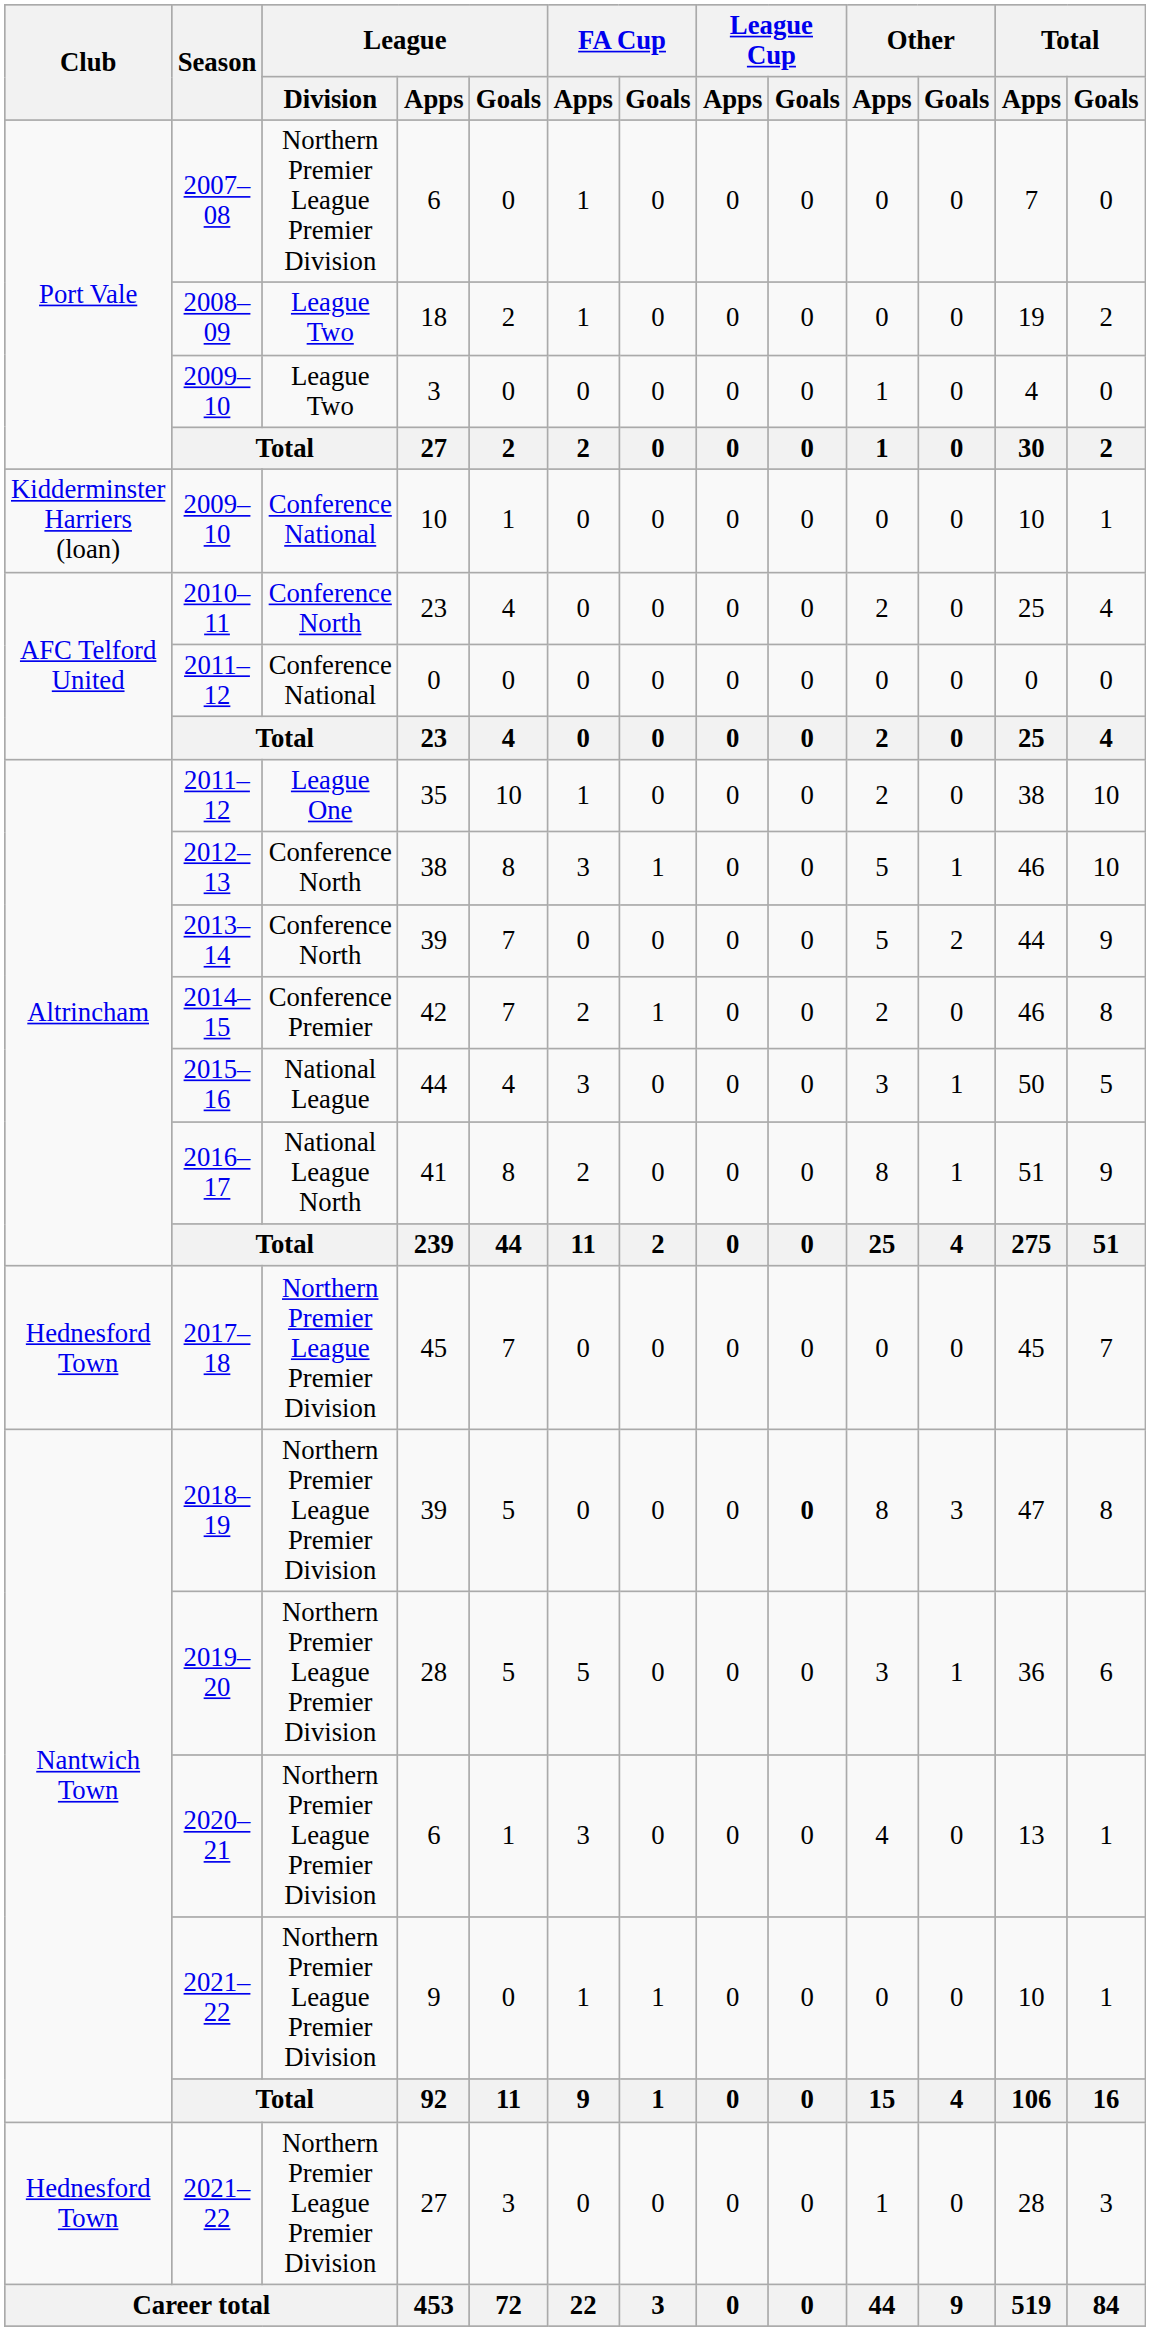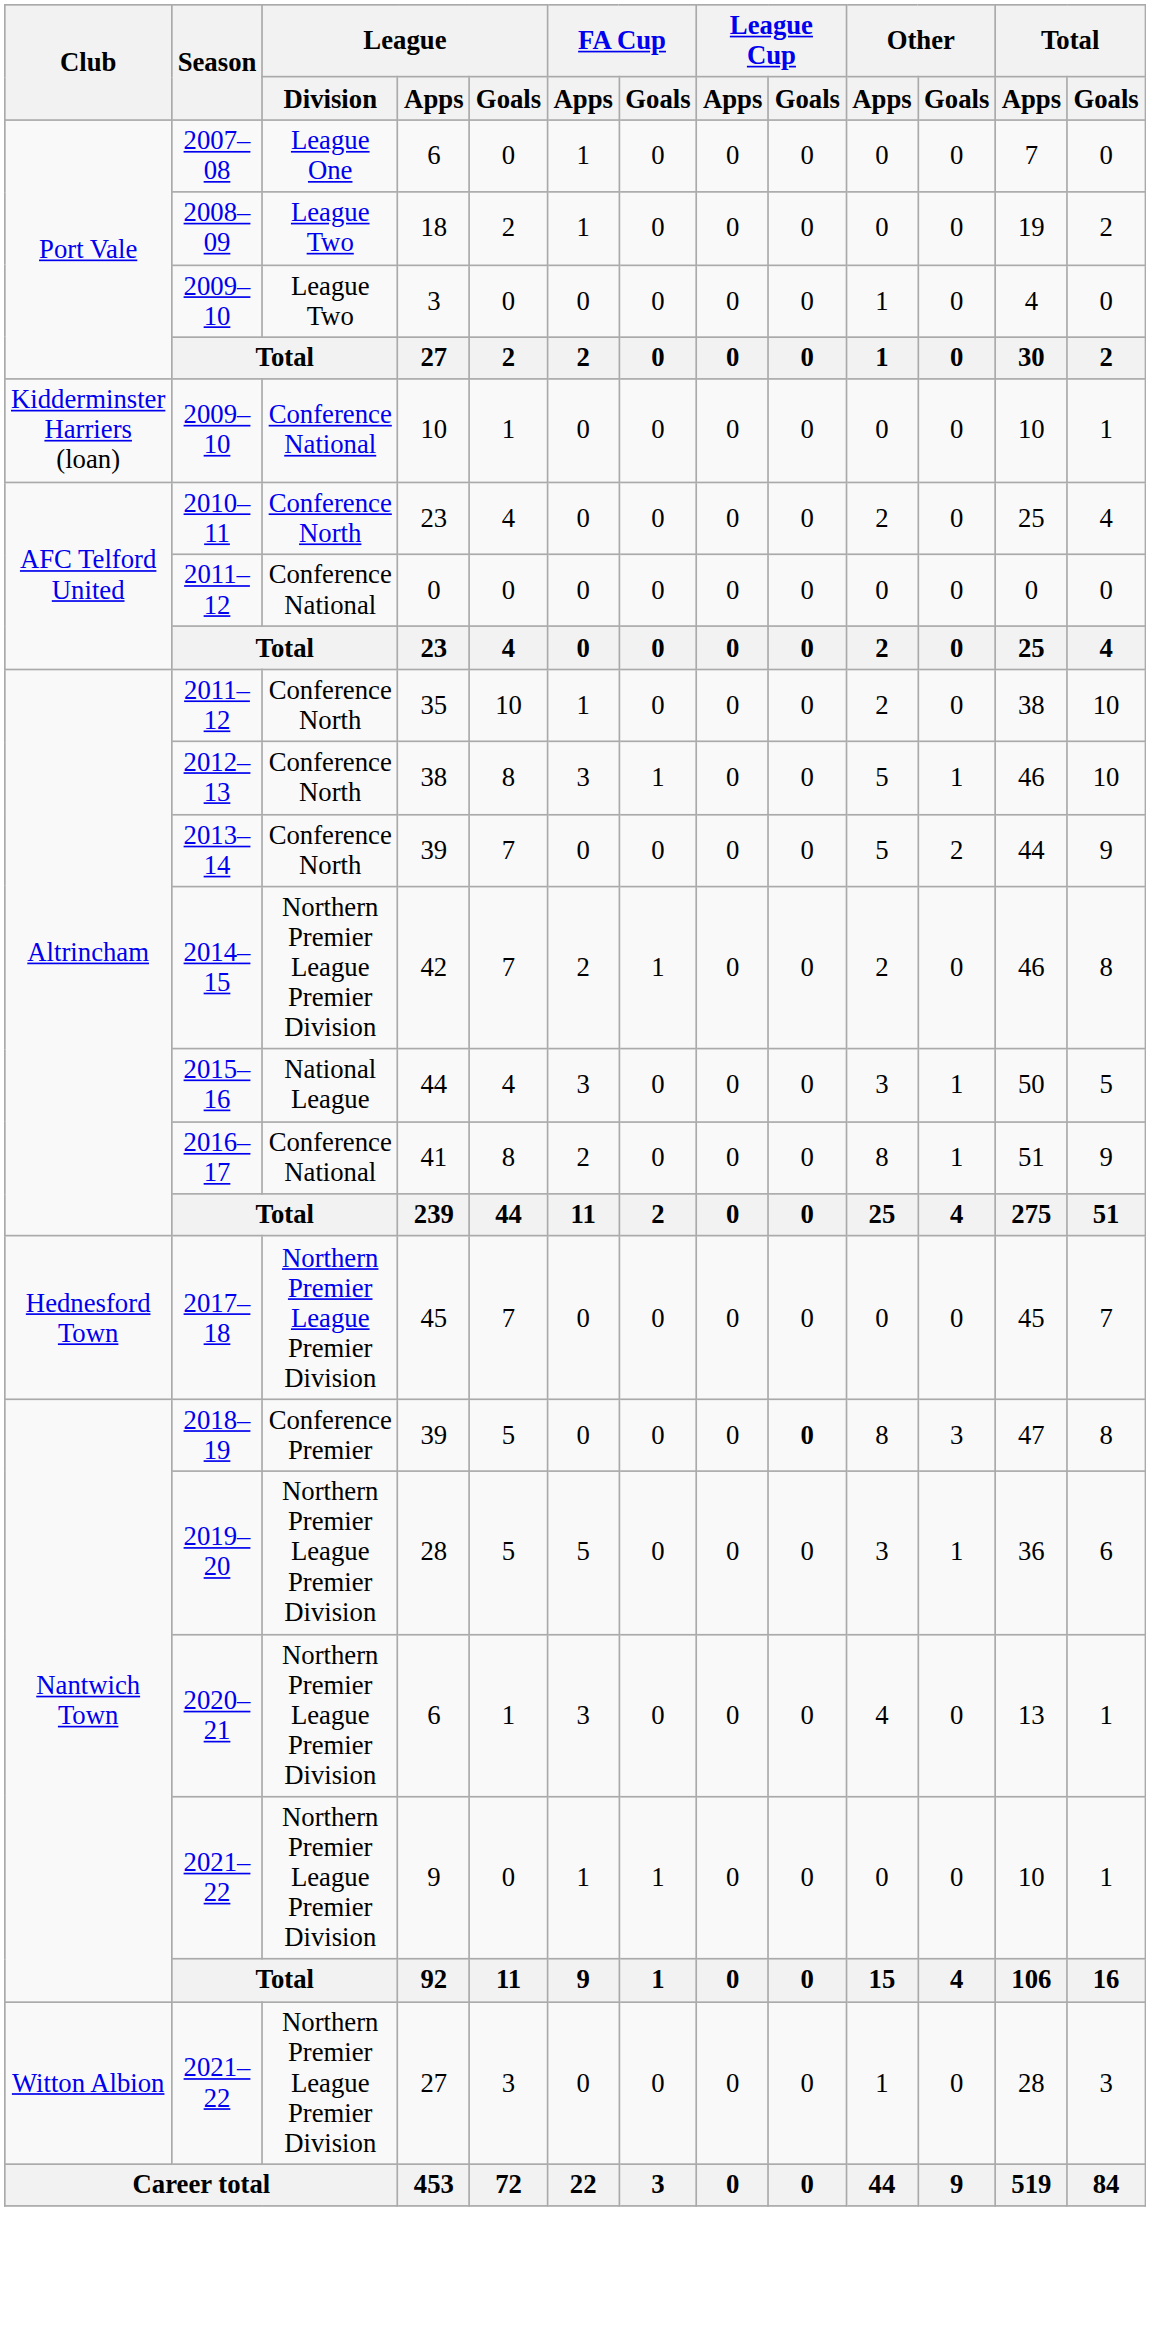2007–08 / 6 | League / Division: Northern Premier League Premier Division -> League One
35 | League / Division: League One -> Conference North
42 | League / Division: Conference Premier -> Northern Premier League Premier Division
41 | League / Division: National League North -> Conference National
2018–19 / 39 | League / Division: Northern Premier League Premier Division -> Conference Premier
2021–22 / 27 | Club: Hednesford Town -> Witton Albion
